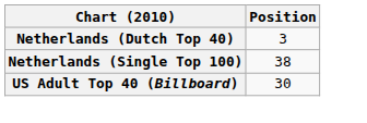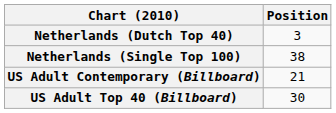+ row: US Adult Contemporary (Billboard) | 21
